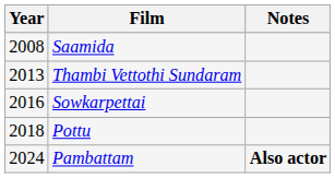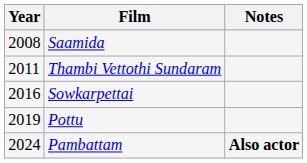Thambi Vettothi Sundaram | Year: 2013 -> 2011
Pottu | Year: 2018 -> 2019
